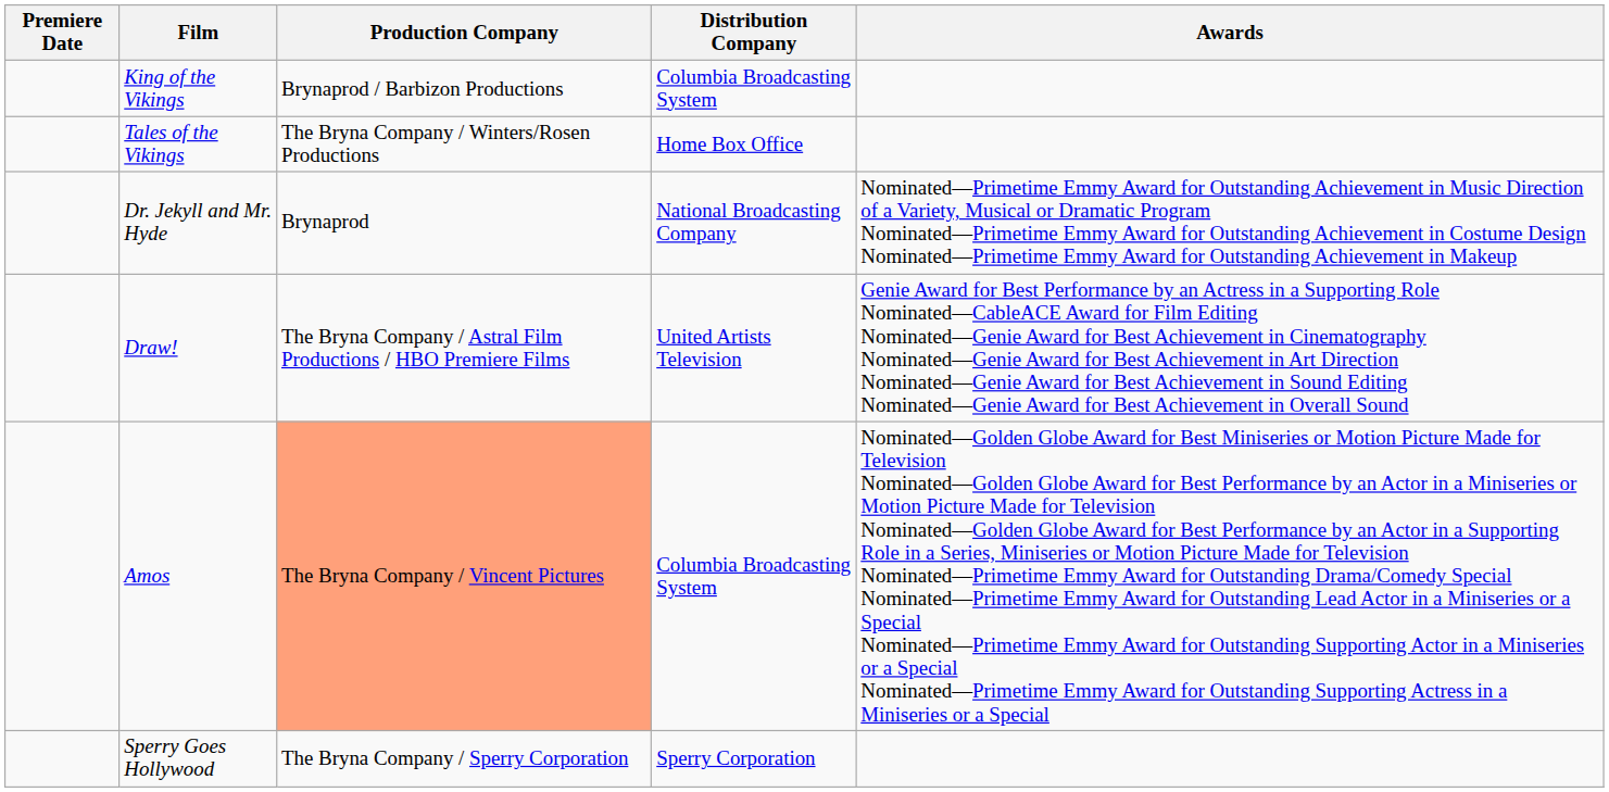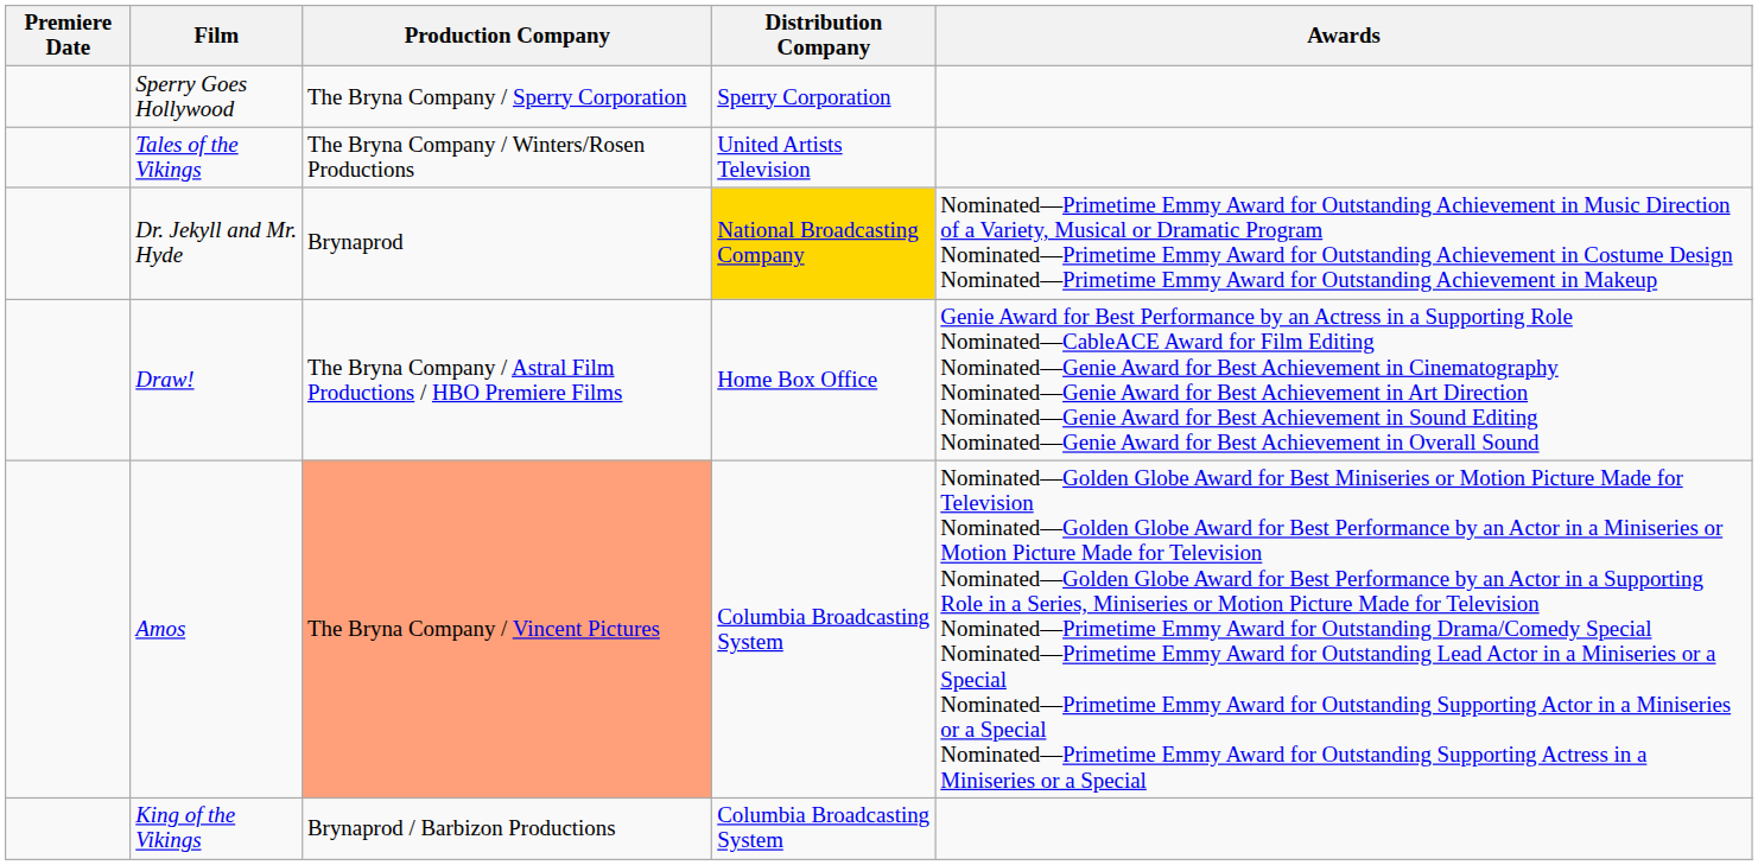rows swapped: King of the Vikings <-> Sperry Goes Hollywood
Tales of the Vikings | Distribution Company: Home Box Office -> United Artists Television
Dr. Jekyll and Mr. Hyde | Distribution Company: no background -> gold background
Draw! | Distribution Company: United Artists Television -> Home Box Office
